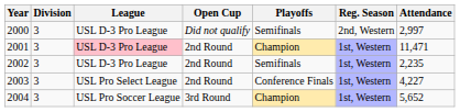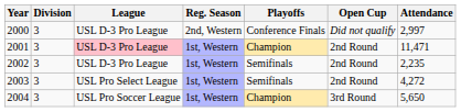columns swapped: Reg. Season <-> Open Cup
2000 | Playoffs: Semifinals -> Conference Finals
2003 | Playoffs: Conference Finals -> Semifinals
2003 | Attendance: 4,227 -> 4,272
2004 | Attendance: 5,652 -> 5,650
